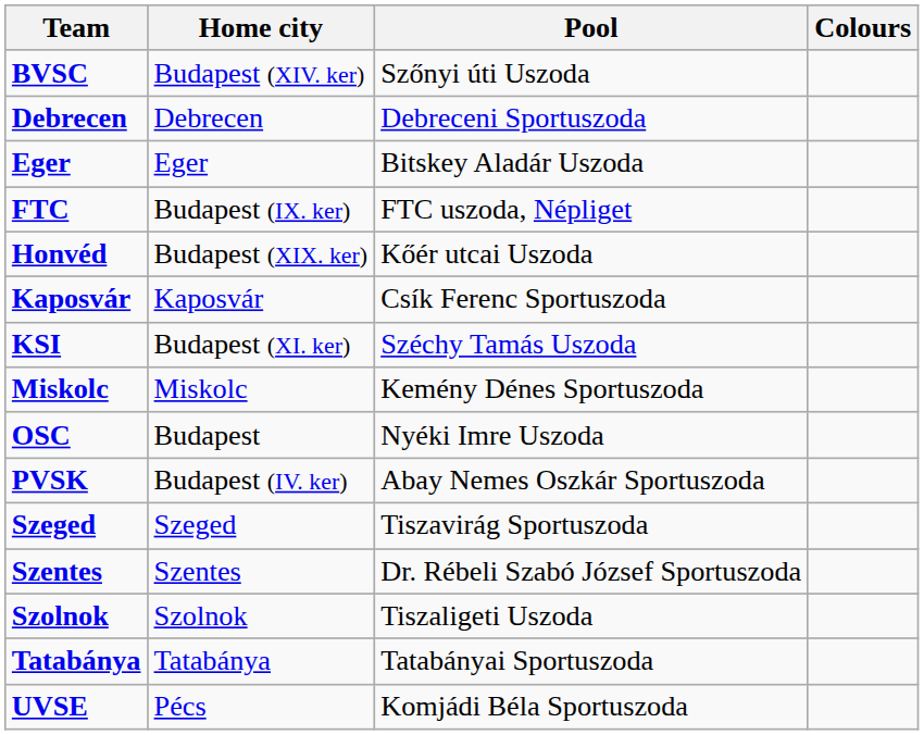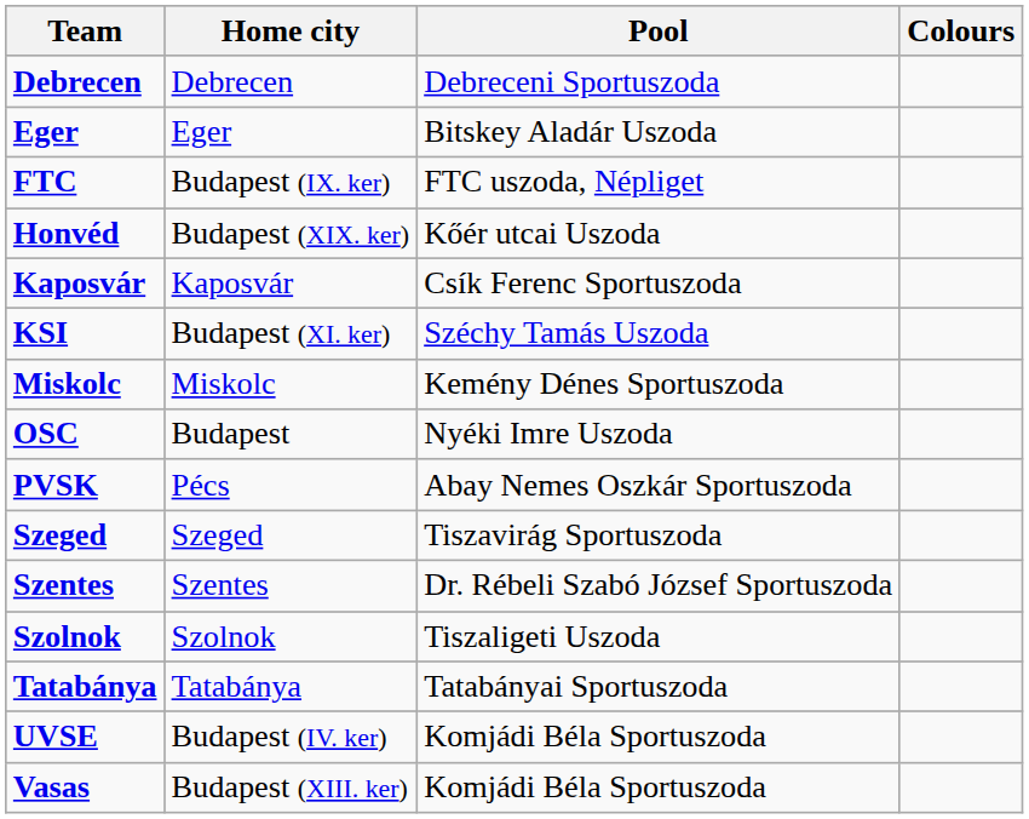- row: BVSC | Budapest (XIV. ker) | Szőnyi úti Uszoda
PVSK | Home city: Budapest (IV. ker) -> Pécs
UVSE | Home city: Pécs -> Budapest (IV. ker)
+ row: Vasas | Budapest (XIII. ker) | Komjádi Béla Sportuszoda
